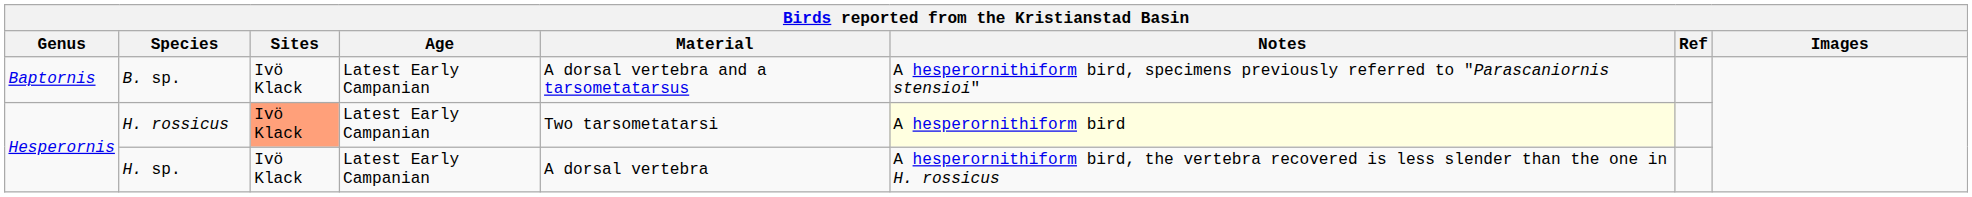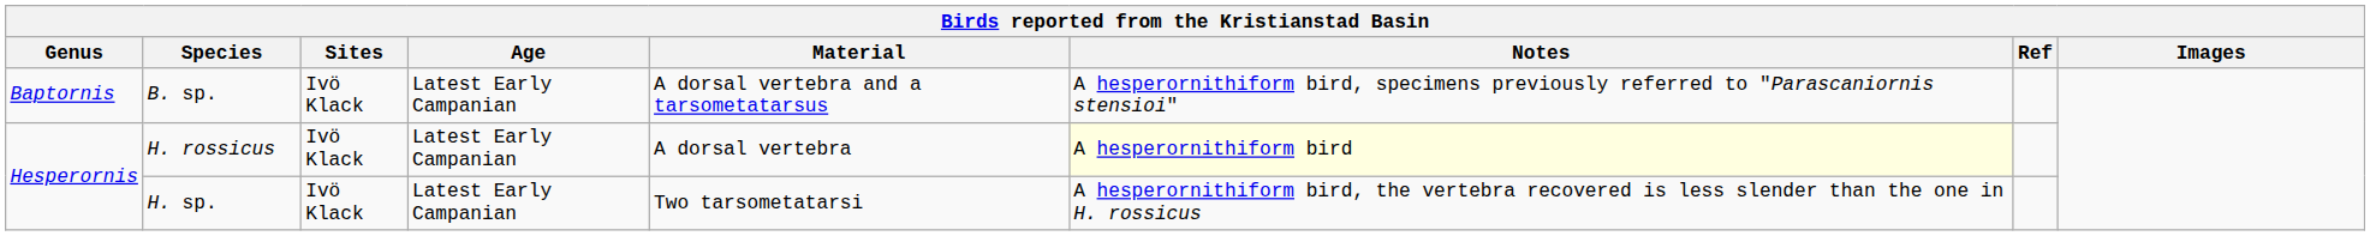H. rossicus | Sites: lightsalmon background -> no background
H. rossicus | Material: Two tarsometatarsi -> A dorsal vertebra
H. sp. | Material: A dorsal vertebra -> Two tarsometatarsi
